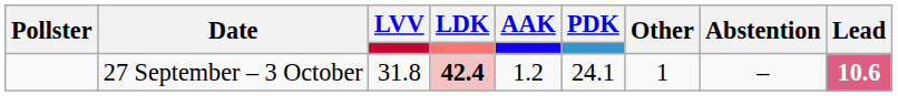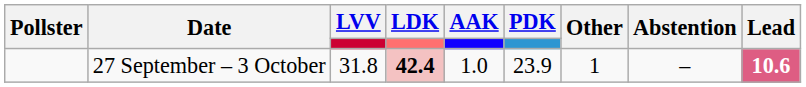27 September – 3 October | AAK: 1.2 -> 1.0
27 September – 3 October | PDK: 24.1 -> 23.9
